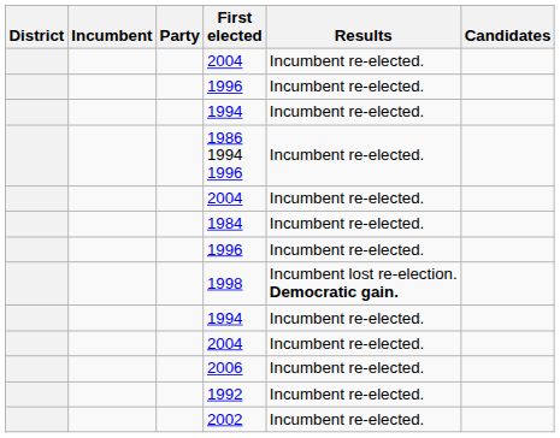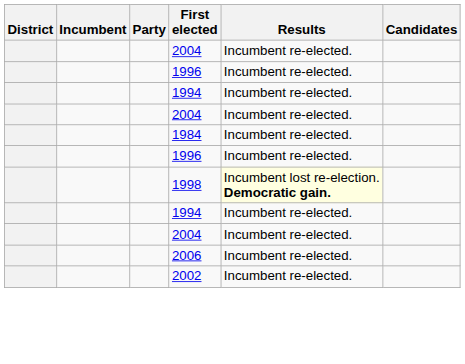- row: 1986 1994 1996 | Incumbent re-elected.
1998 | Results: no background -> lightyellow background
- row: 1992 | Incumbent re-elected.
